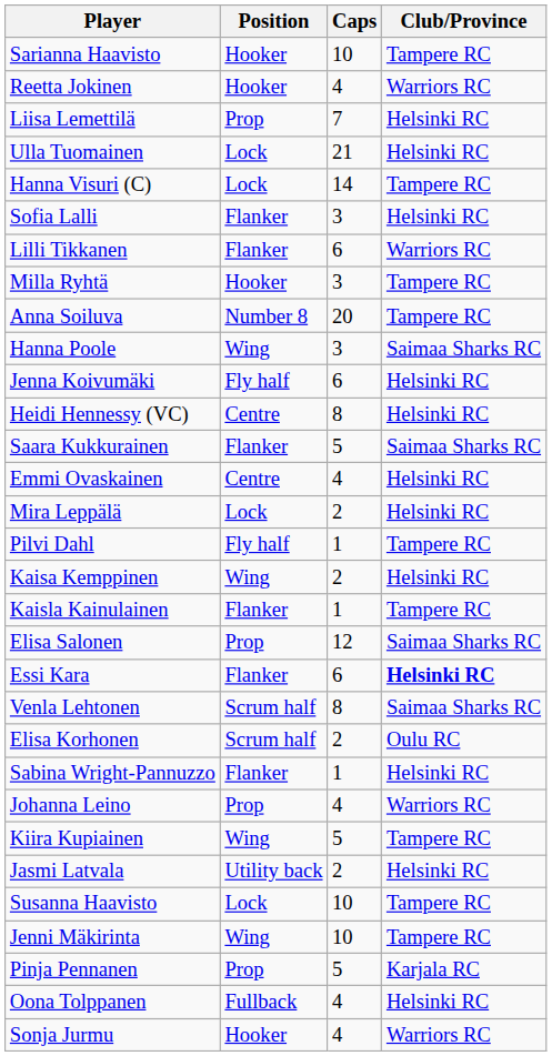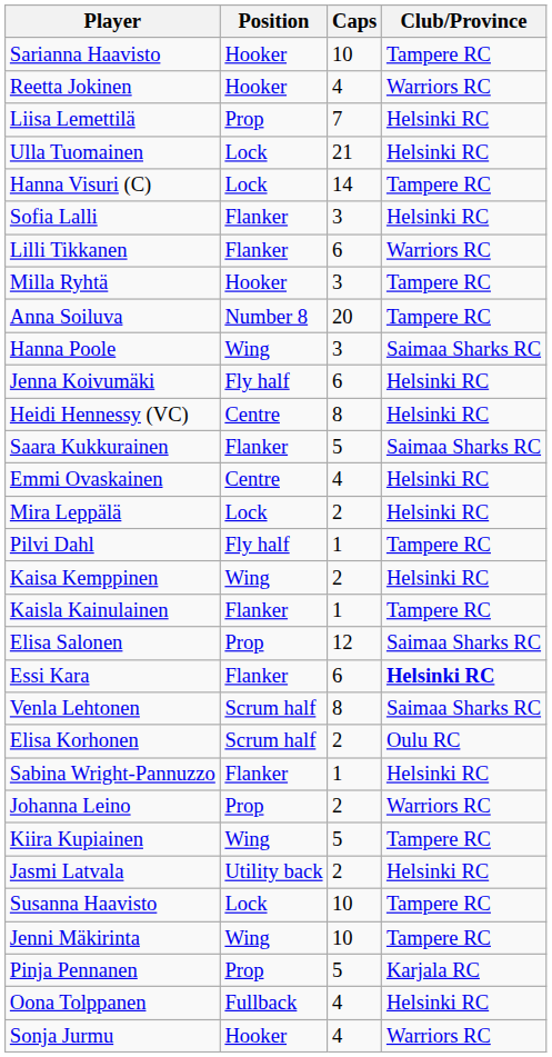Johanna Leino | Caps: 4 -> 2
